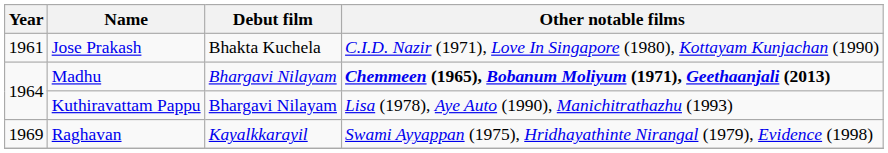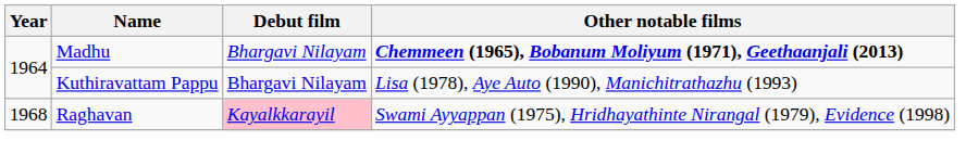- row: 1961 | Jose Prakash | Bhakta Kuchela | C.I.D. Nazir (1971), Love In Singapore (1980), Kottayam Kunjachan (1990)
Raghavan | Year: 1969 -> 1968
Raghavan | Debut film: no background -> pink background
